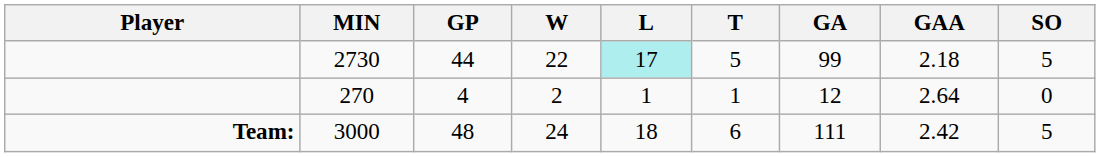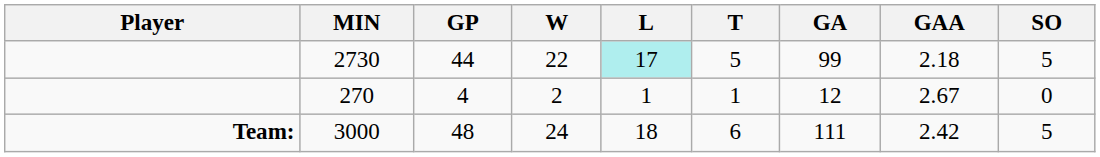270 | GAA: 2.64 -> 2.67
